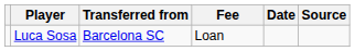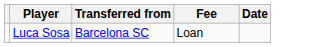- column: Source
